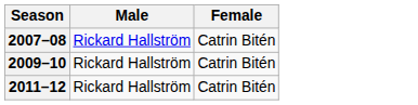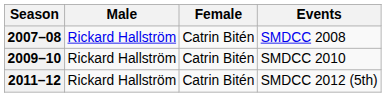+ column: Events | SMDCC 2008 | SMDCC 2010 | SMDCC 2012 (5th)
